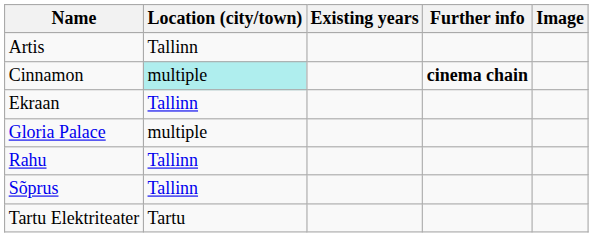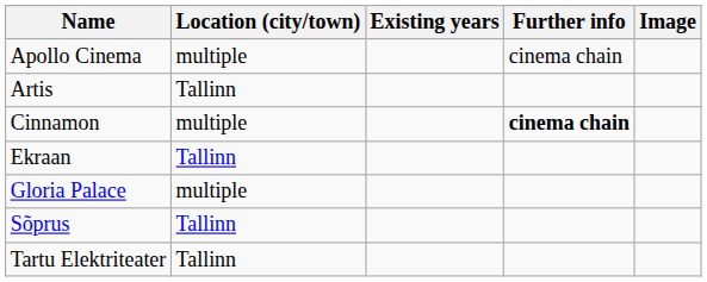+ row: Apollo Cinema | multiple | cinema chain
Cinnamon | Location (city/town): paleturquoise background -> no background
- row: Rahu | Tallinn
Tartu Elektriteater | Location (city/town): Tartu -> Tallinn
